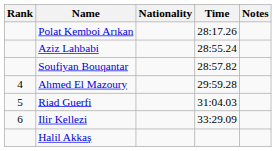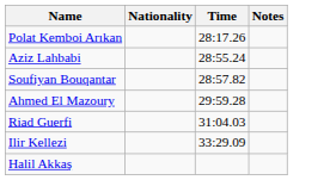- column: Rank | 4 | 5 | 6
